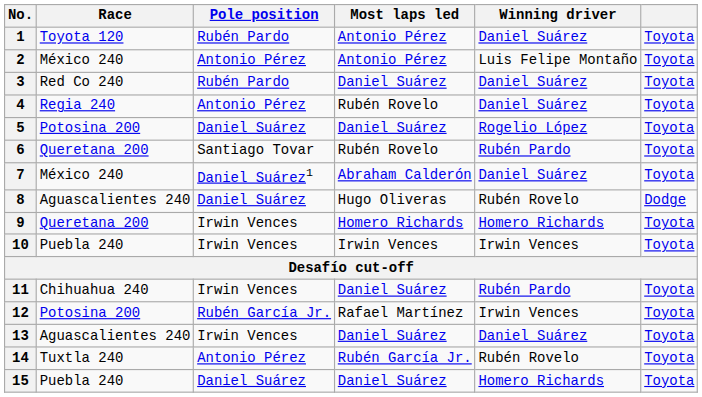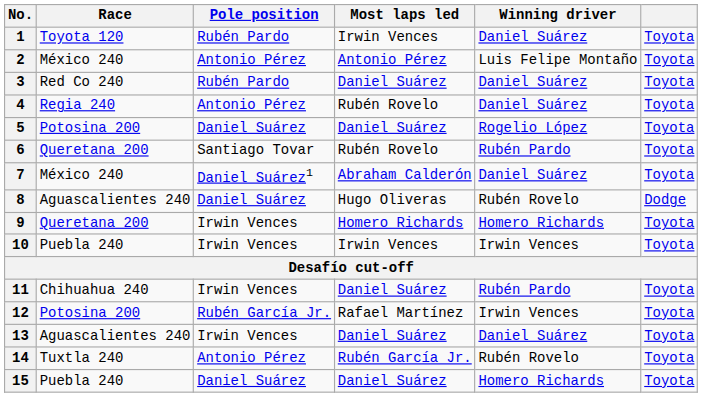1 | Most laps led: Antonio Pérez -> Irwin Vences
